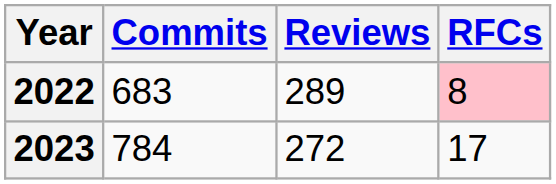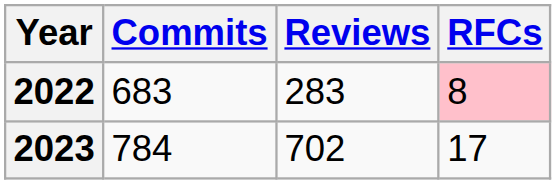2022 | Reviews: 289 -> 283
2023 | Reviews: 272 -> 702
